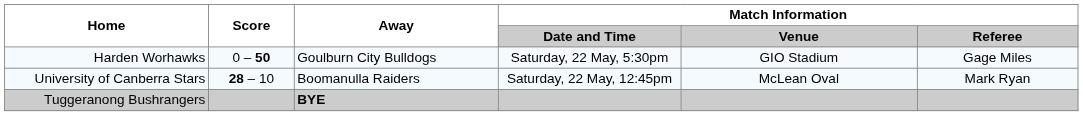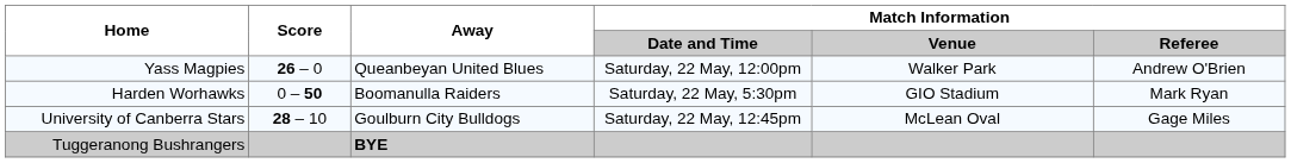+ row: Yass Magpies | 26 – 0 | Queanbeyan United Blues | Saturday, 22 May, 12:00pm | Walker Park | Andrew O'Brien
Harden Worhawks | Away: Goulburn City Bulldogs -> Boomanulla Raiders
Harden Worhawks | Match Information / Referee: Gage Miles -> Mark Ryan
University of Canberra Stars | Away: Boomanulla Raiders -> Goulburn City Bulldogs
University of Canberra Stars | Match Information / Referee: Mark Ryan -> Gage Miles
